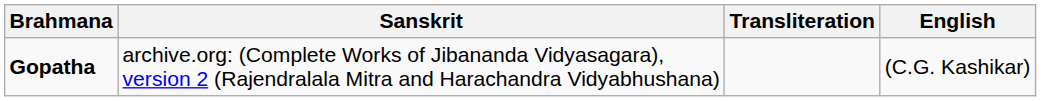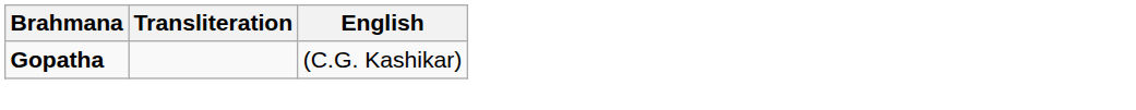- column: Sanskrit | archive.org: (Complete Works of Jibananda Vidyasagara), version 2 (Rajendralala Mitra and Harachandra Vidyabhushana)
